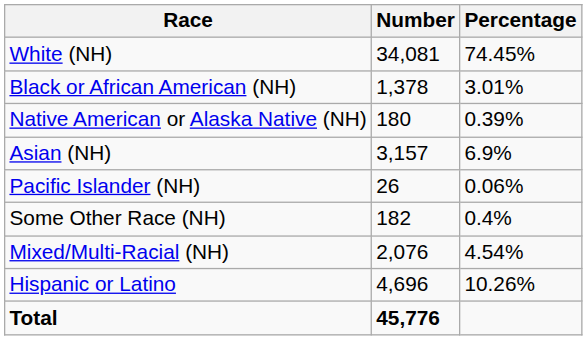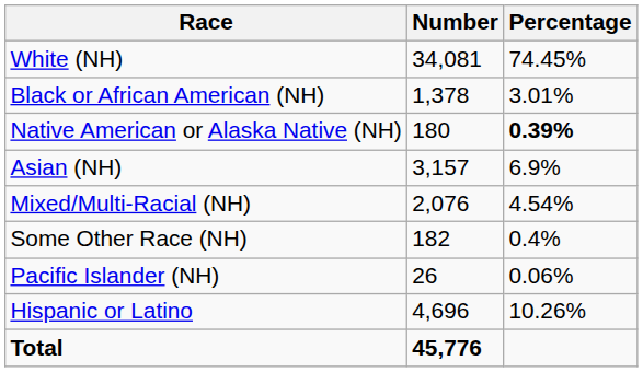Native American or Alaska Native (NH) | Percentage: normal -> bold
rows swapped: Pacific Islander (NH) <-> Mixed/Multi-Racial (NH)
